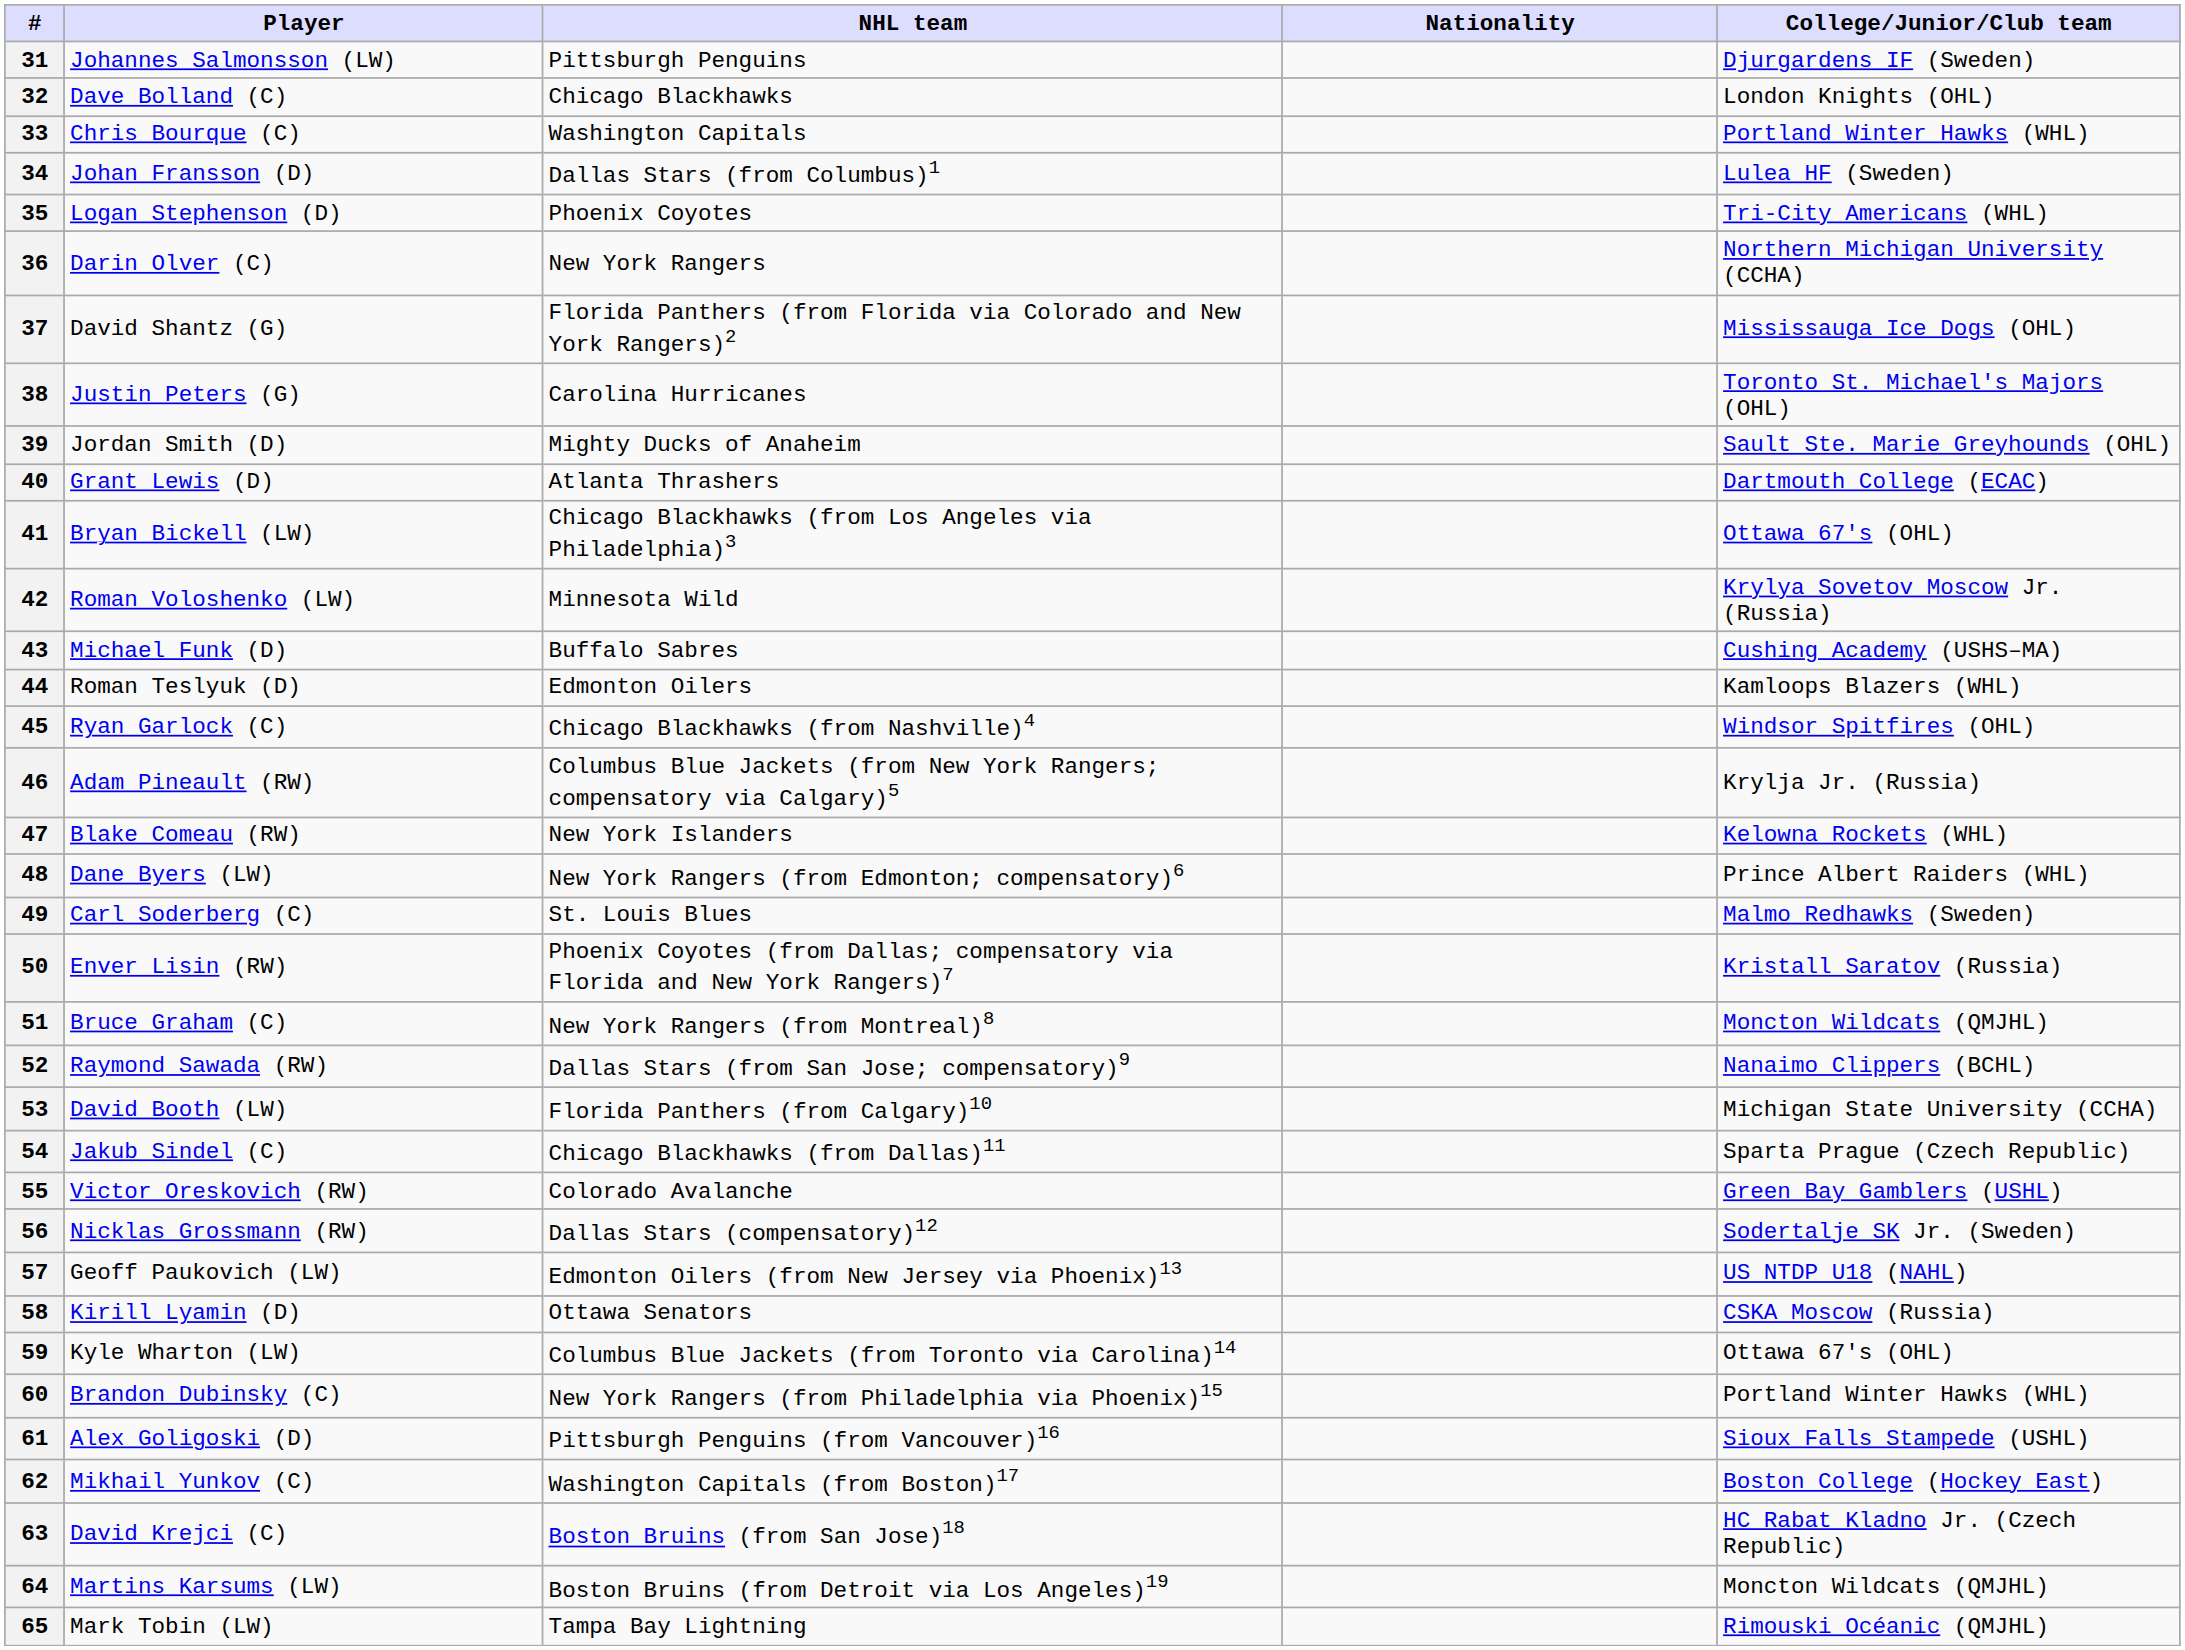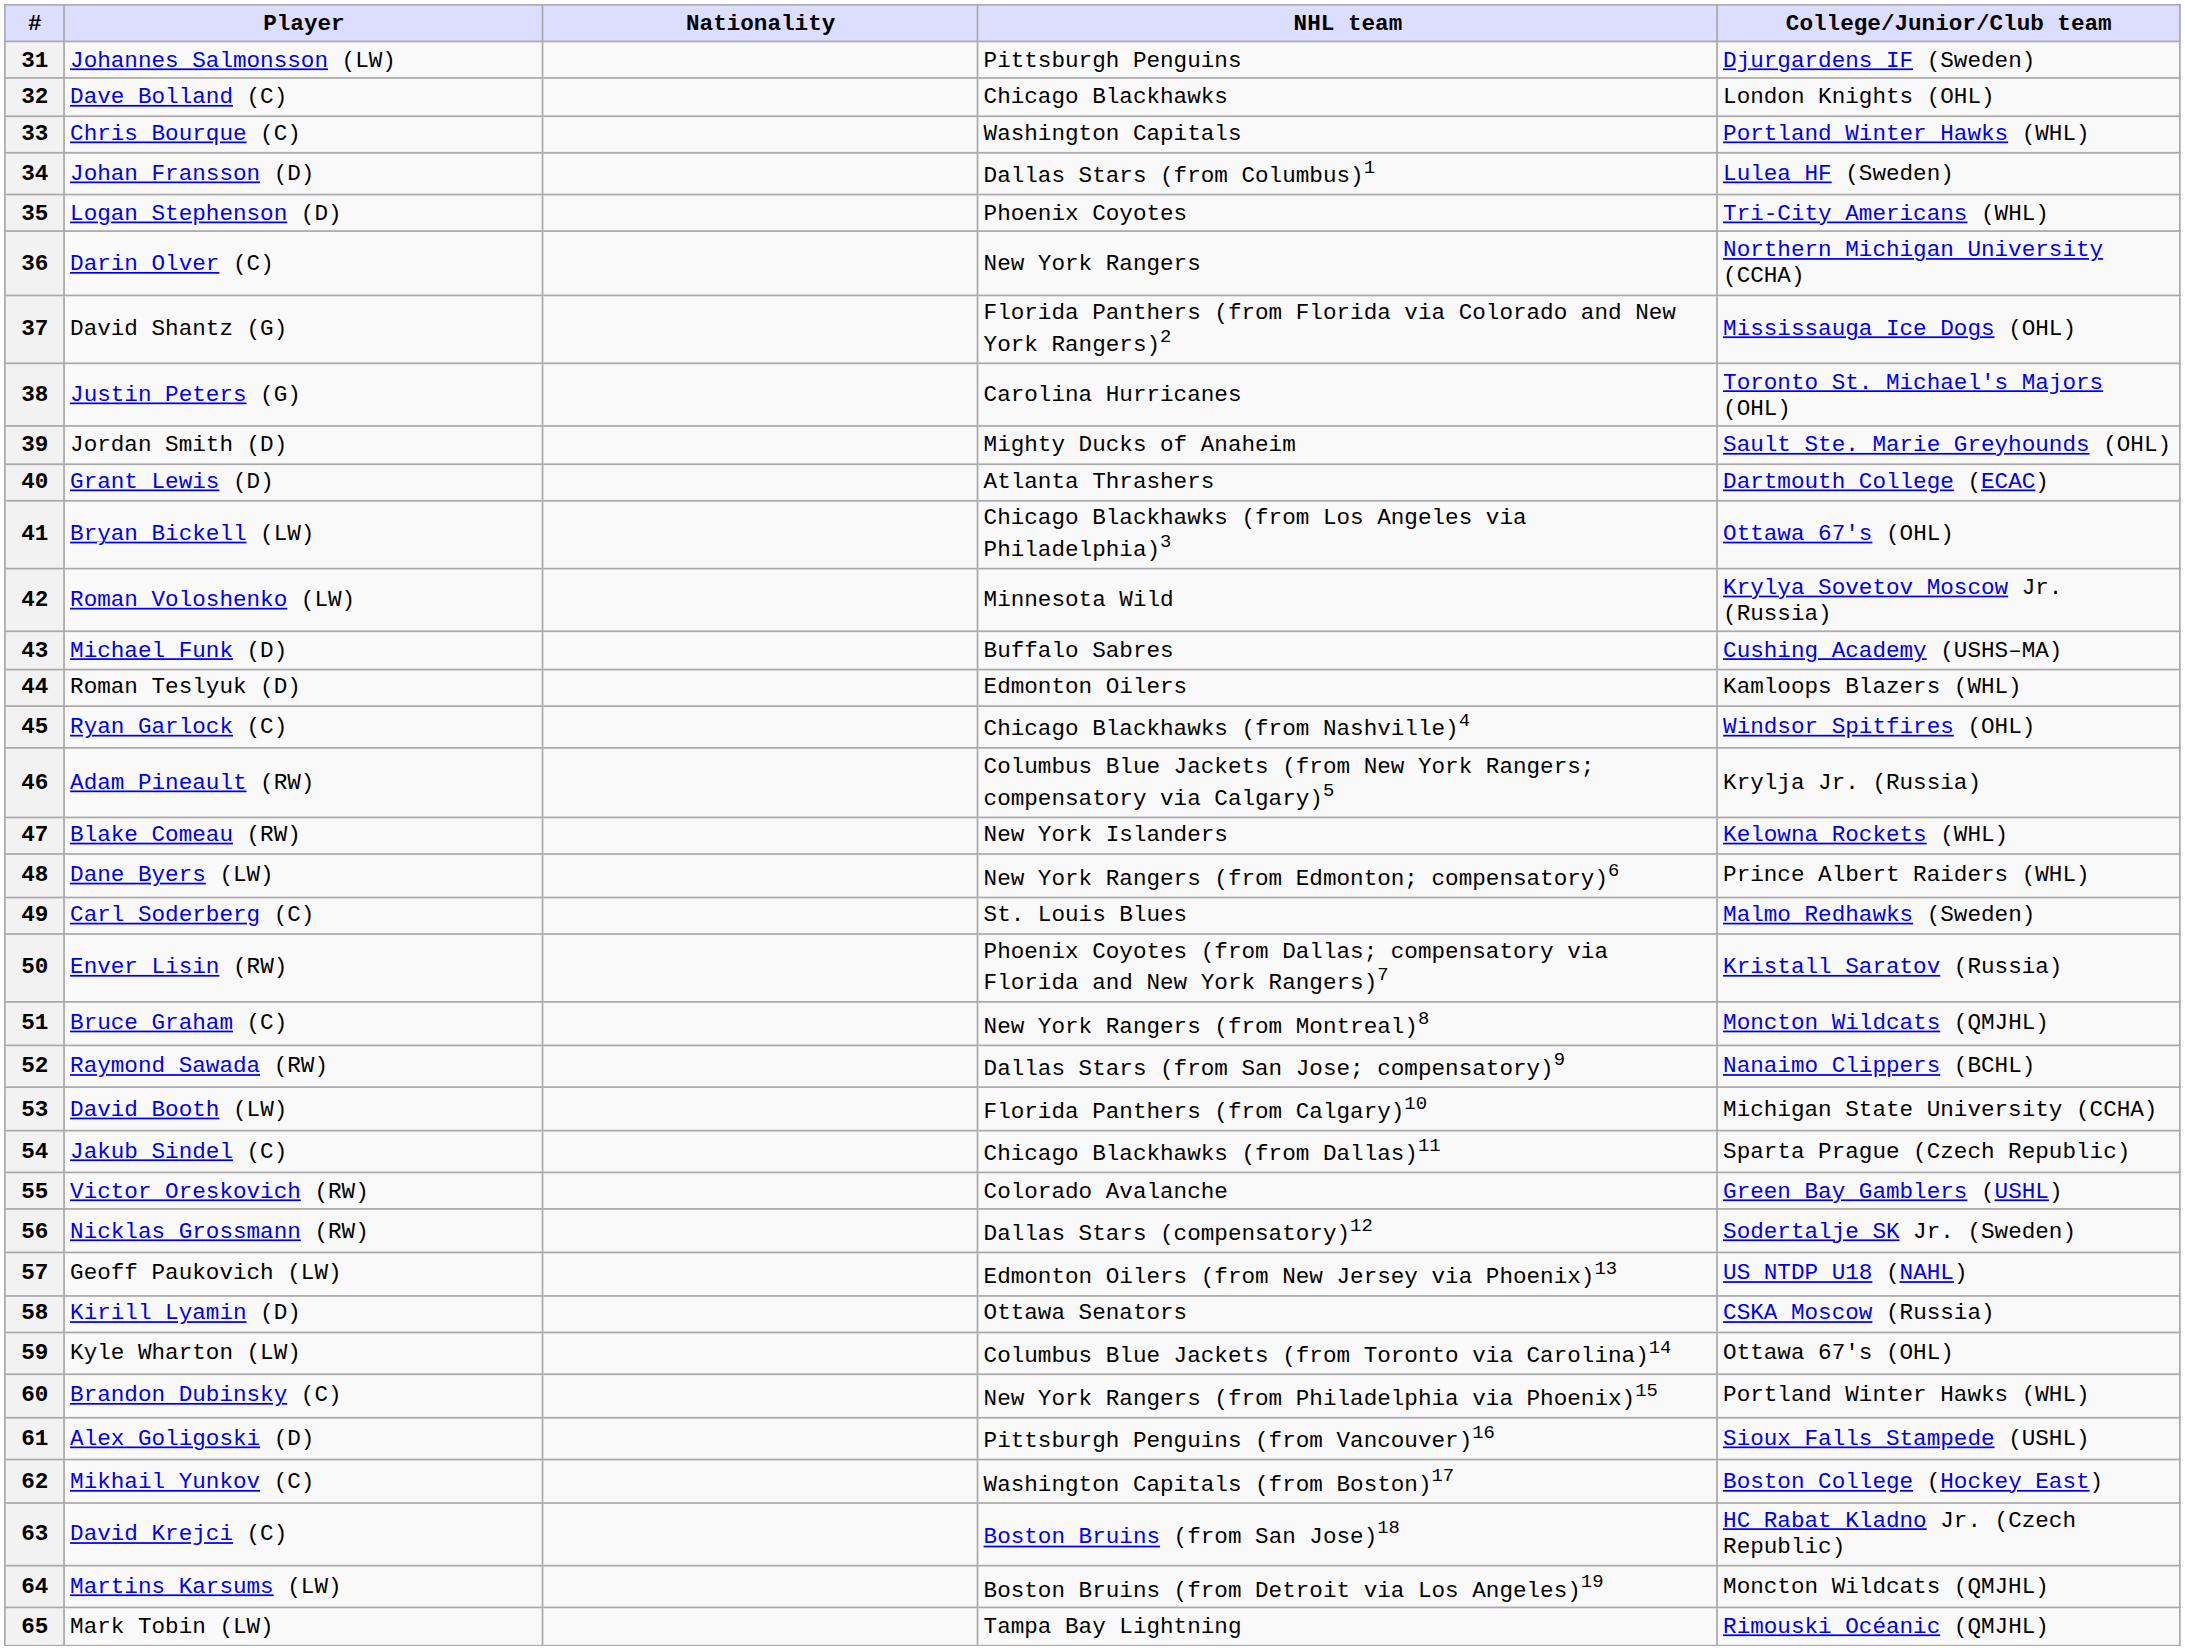columns swapped: Nationality <-> NHL team
